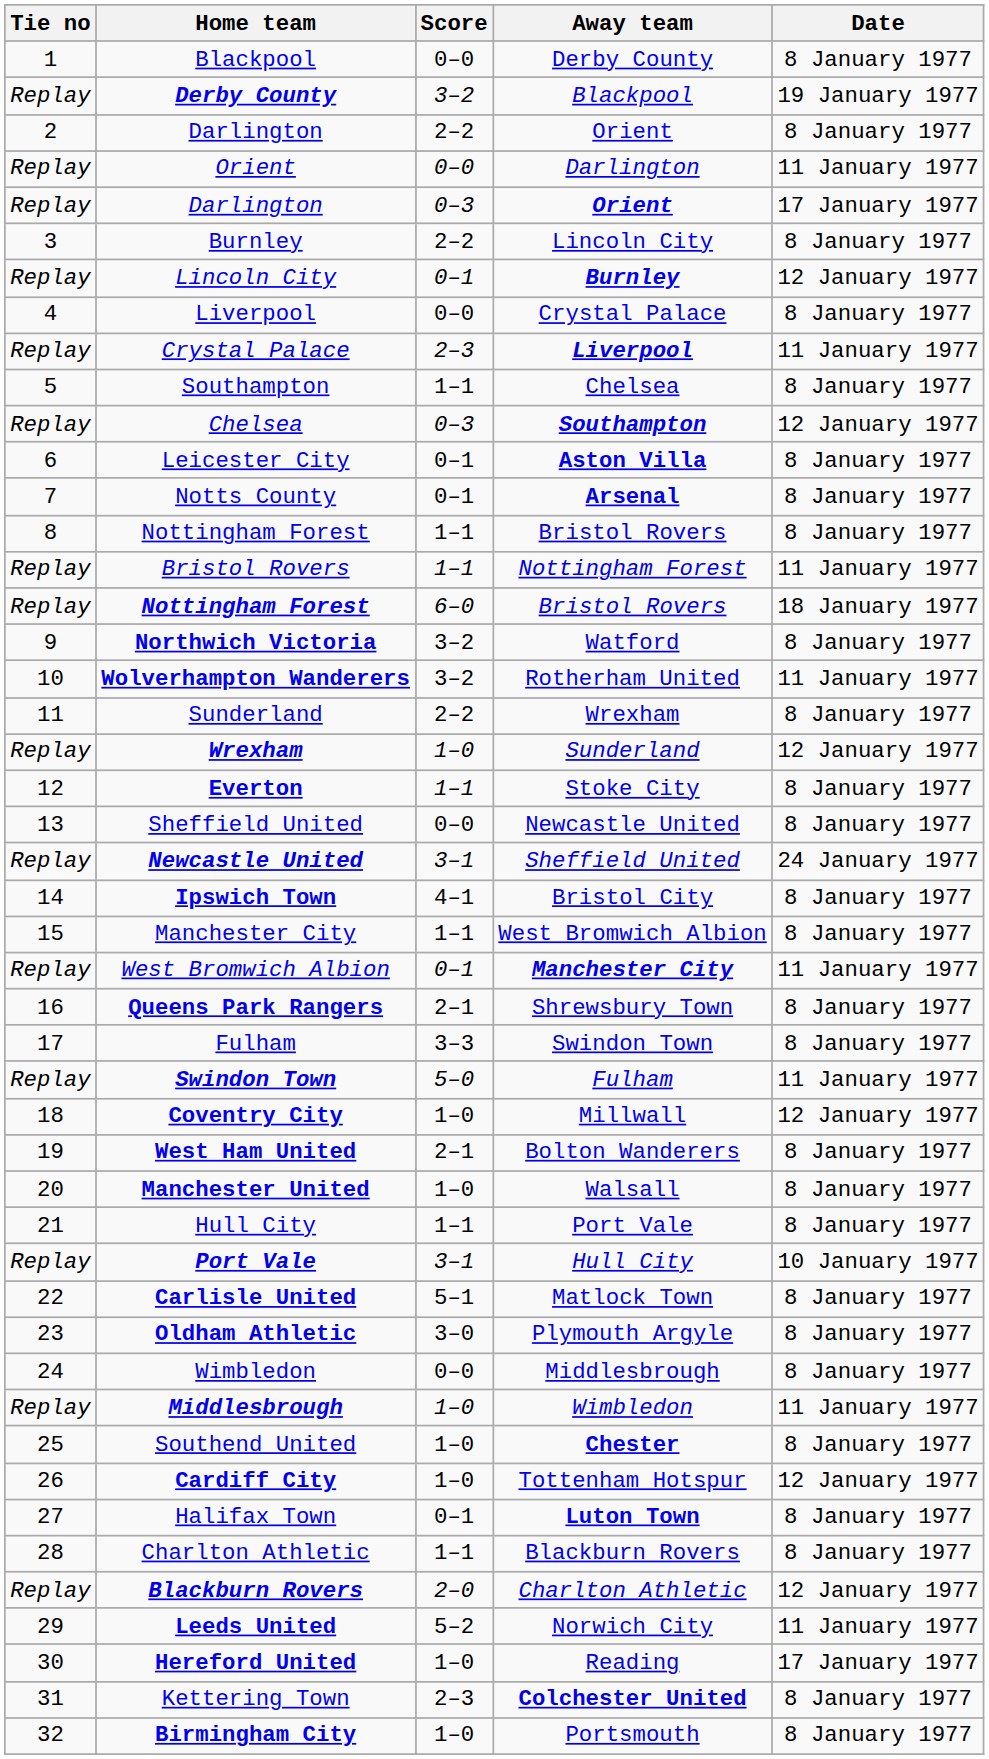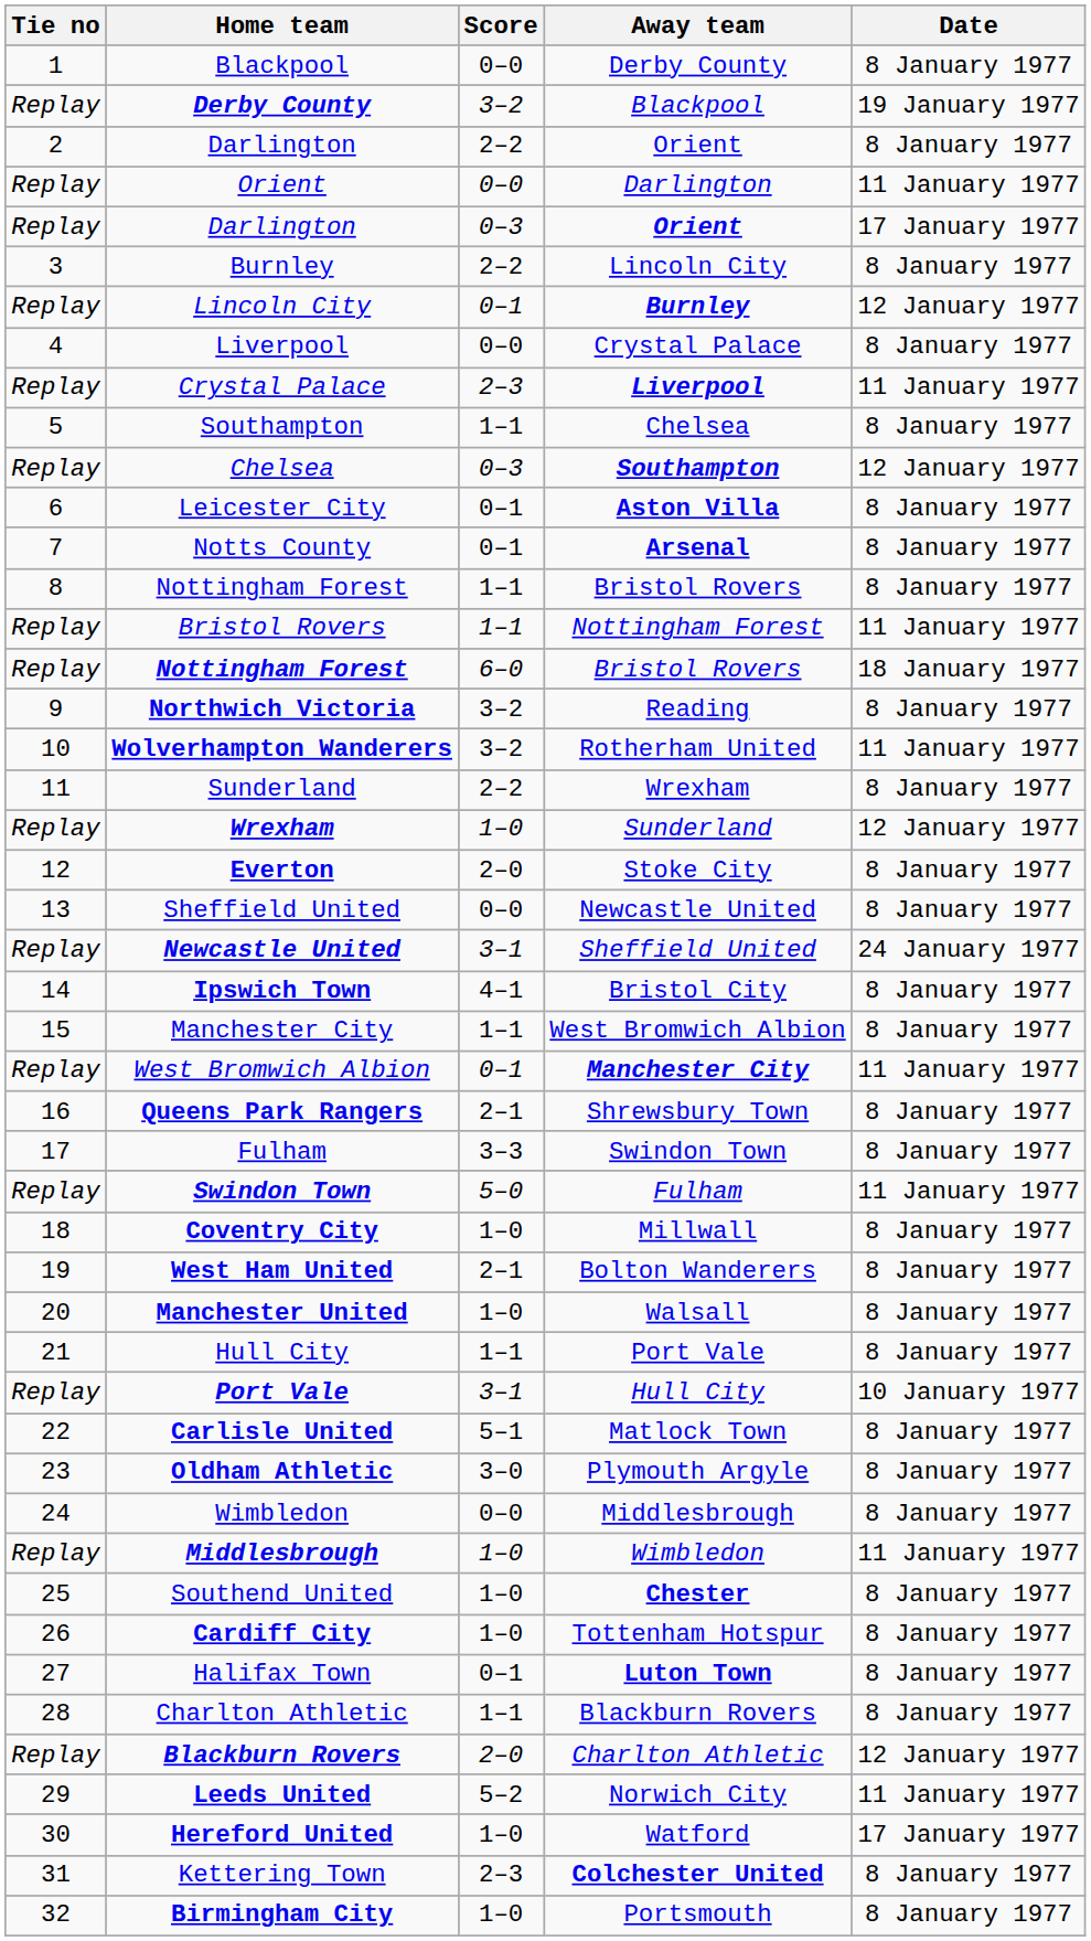Northwich Victoria | Away team: Watford -> Reading
Everton | Score: 1–1 -> 2–0
Coventry City | Date: 12 January 1977 -> 8 January 1977
Cardiff City | Date: 12 January 1977 -> 8 January 1977
Hereford United | Away team: Reading -> Watford
